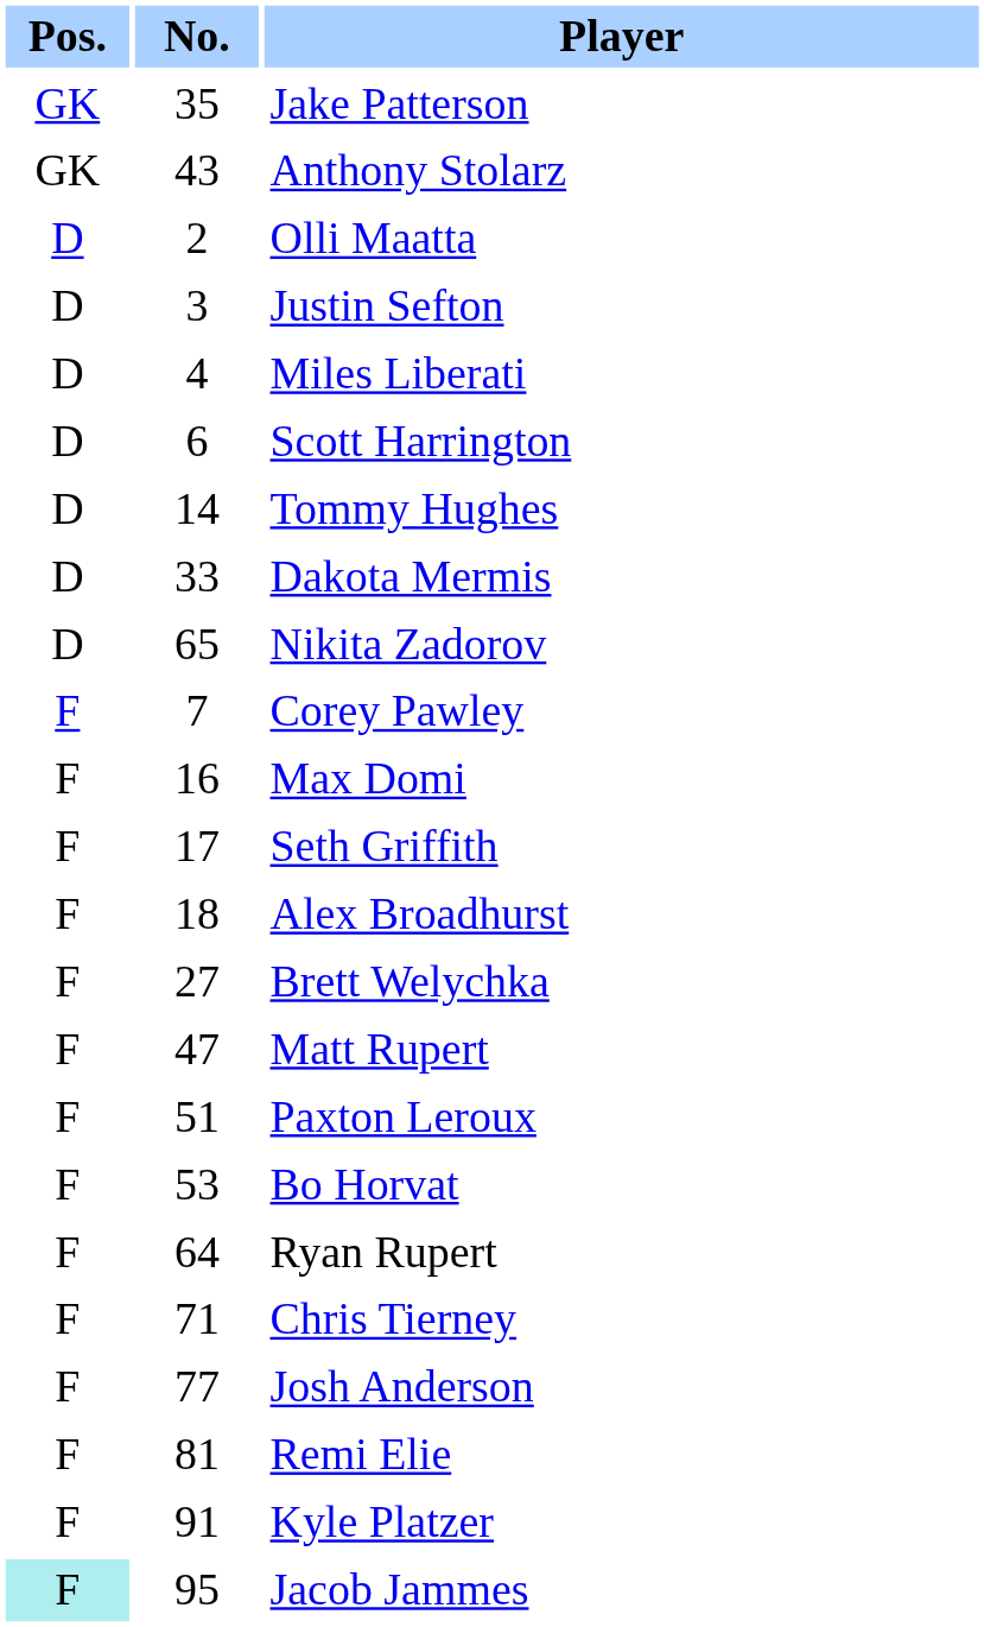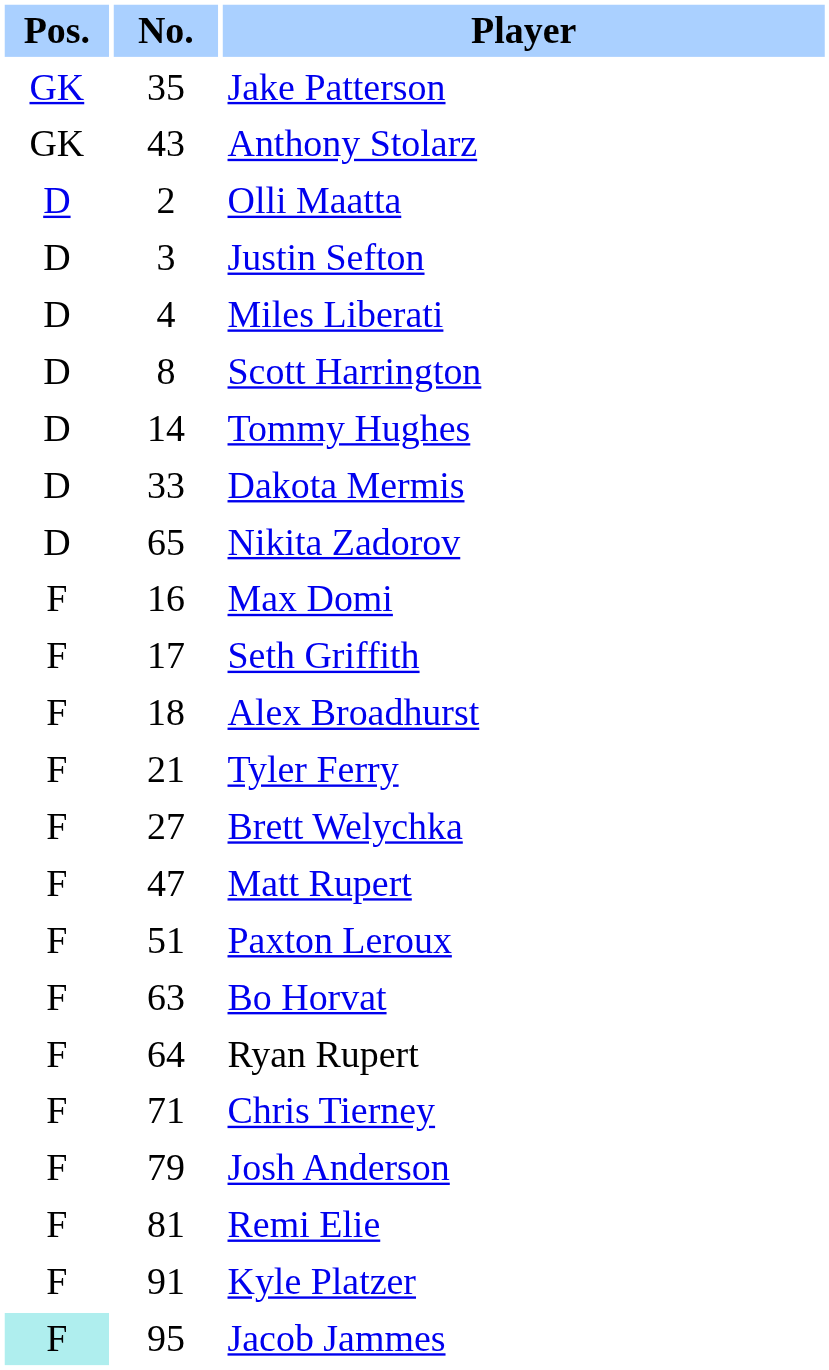Scott Harrington | No.: 6 -> 8
- row: F | 7 | Corey Pawley
+ row: F | 21 | Tyler Ferry
Bo Horvat | No.: 53 -> 63
Josh Anderson | No.: 77 -> 79
